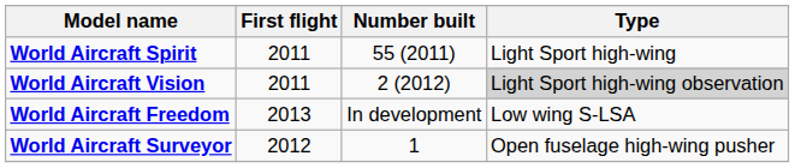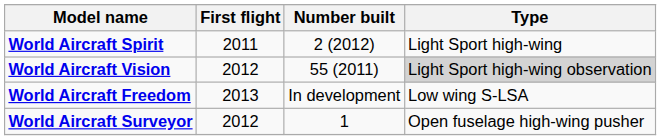World Aircraft Spirit | Number built: 55 (2011) -> 2 (2012)
World Aircraft Vision | First flight: 2011 -> 2012
World Aircraft Vision | Number built: 2 (2012) -> 55 (2011)
